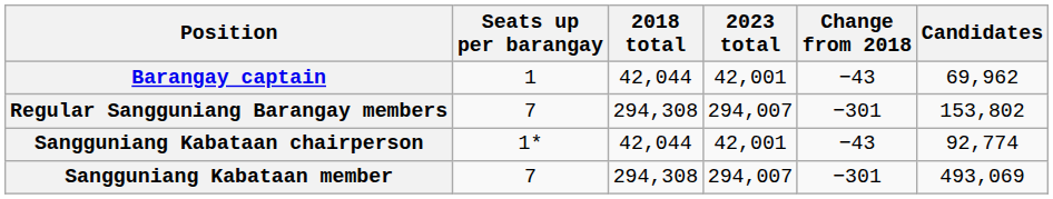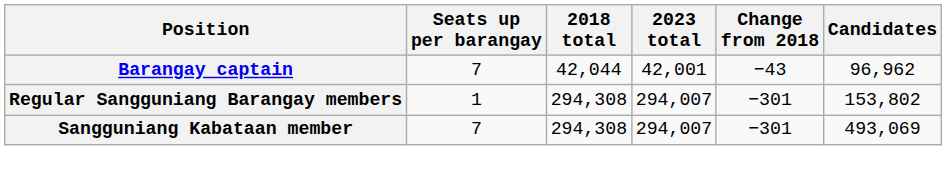Barangay captain | Seats up per barangay: 1 -> 7
Barangay captain | Candidates: 69,962 -> 96,962
Regular Sangguniang Barangay members | Seats up per barangay: 7 -> 1
- row: Sangguniang Kabataan chairperson | 1* | 42,044 | 42,001 | −43 | 92,774
